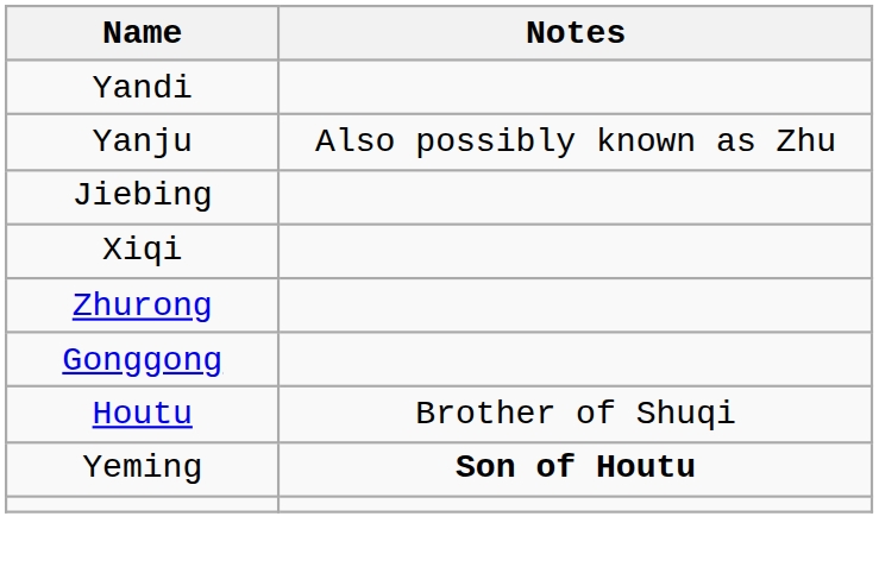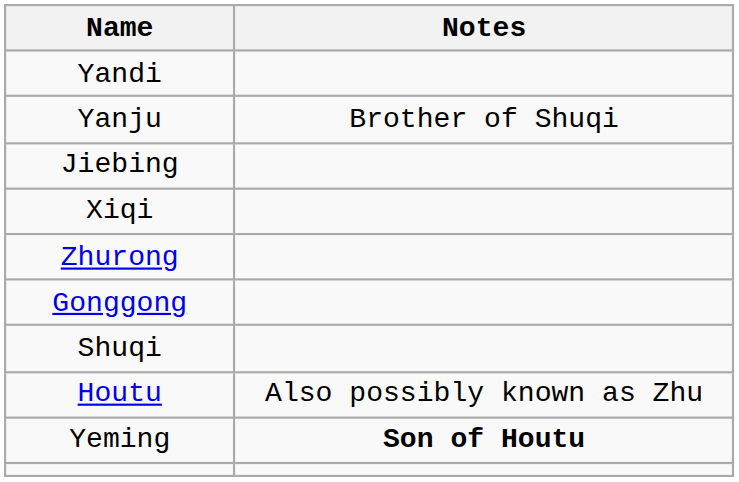Yanju | Notes: Also possibly known as Zhu -> Brother of Shuqi
+ row: Shuqi
Houtu | Notes: Brother of Shuqi -> Also possibly known as Zhu
